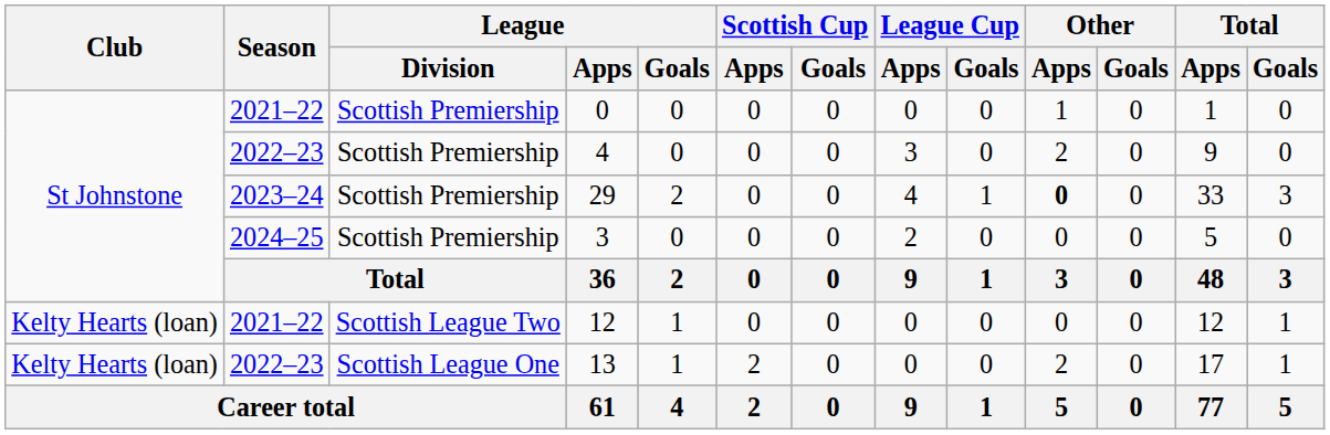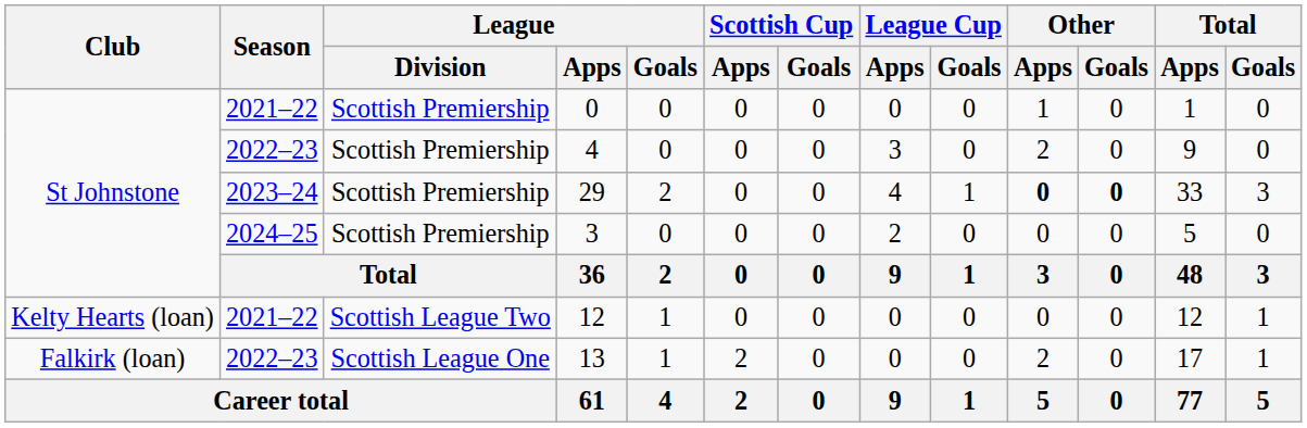29 | Other / Goals: normal -> bold
13 | Club: Kelty Hearts (loan) -> Falkirk (loan)
